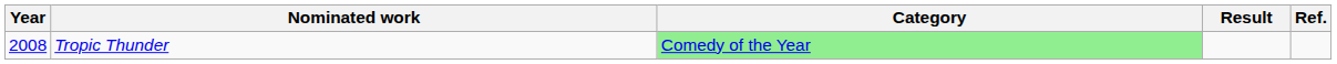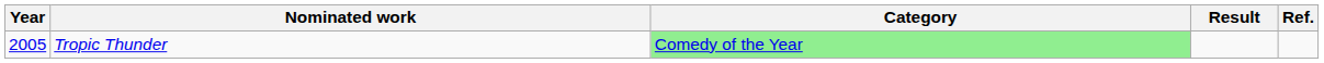Tropic Thunder | Year: 2008 -> 2005
